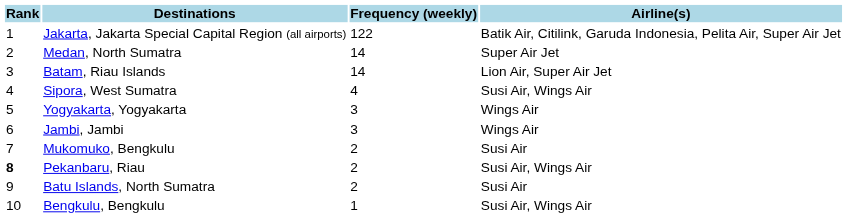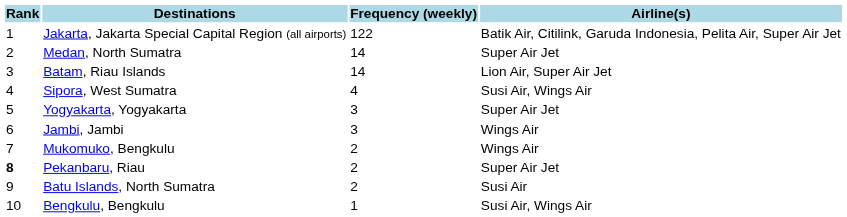Yogyakarta, Yogyakarta | Airline(s): Wings Air -> Super Air Jet
Mukomuko, Bengkulu | Airline(s): Susi Air -> Wings Air
Pekanbaru, Riau | Airline(s): Susi Air, Wings Air -> Super Air Jet
